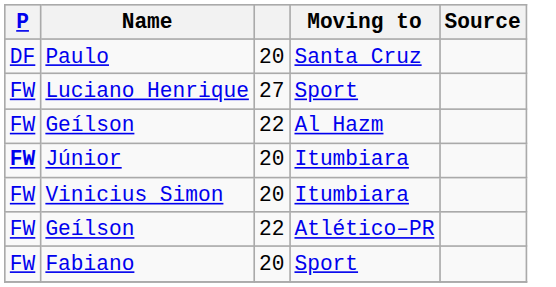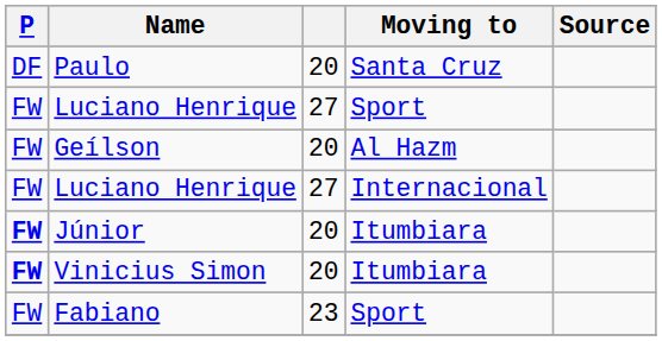Geílson / Al Hazm | column 3: 22 -> 20
+ row: FW | Luciano Henrique | 27 | Internacional
Vinicius Simon | P: normal -> bold
- row: FW | Geílson | 22 | Atlético–PR
Fabiano | column 3: 20 -> 23
